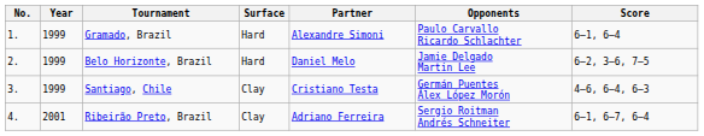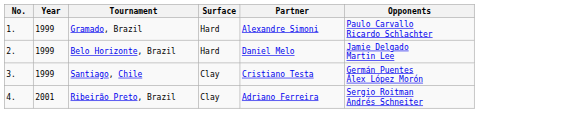- column: Score | 6–1, 6–4 | 6–2, 3–6, 7–5 | 4–6, 6–4, 6–3 | 6–1, 6–7, 6–4
